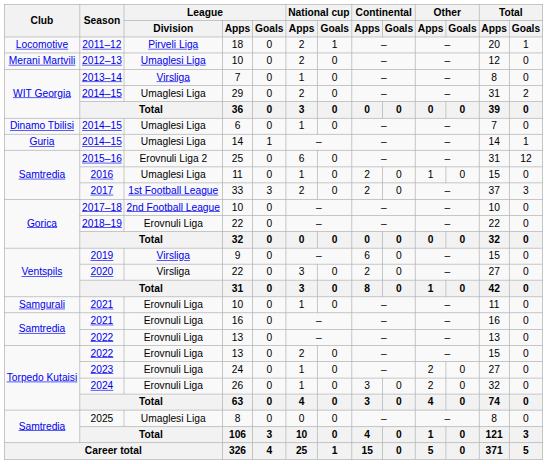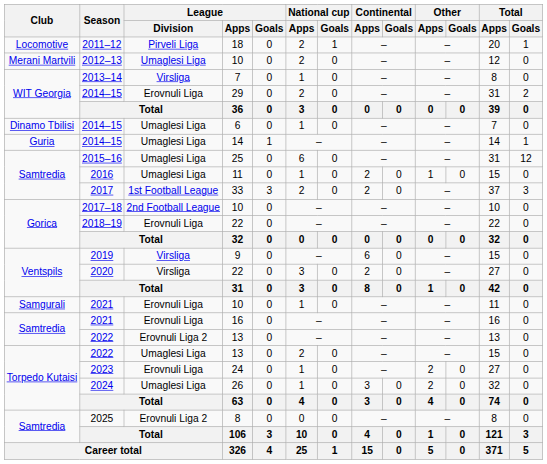WIT Georgia / 2014–15 | League / Division: Umaglesi Liga -> Erovnuli Liga
2015–16 | League / Division: Erovnuli Liga 2 -> Umaglesi Liga
Samtredia / 2022 | League / Division: Erovnuli Liga -> Erovnuli Liga 2
Torpedo Kutaisi / 2022 | League / Division: Erovnuli Liga -> Umaglesi Liga
2024 | League / Division: Erovnuli Liga -> Umaglesi Liga
2025 | League / Division: Umaglesi Liga -> Erovnuli Liga 2
